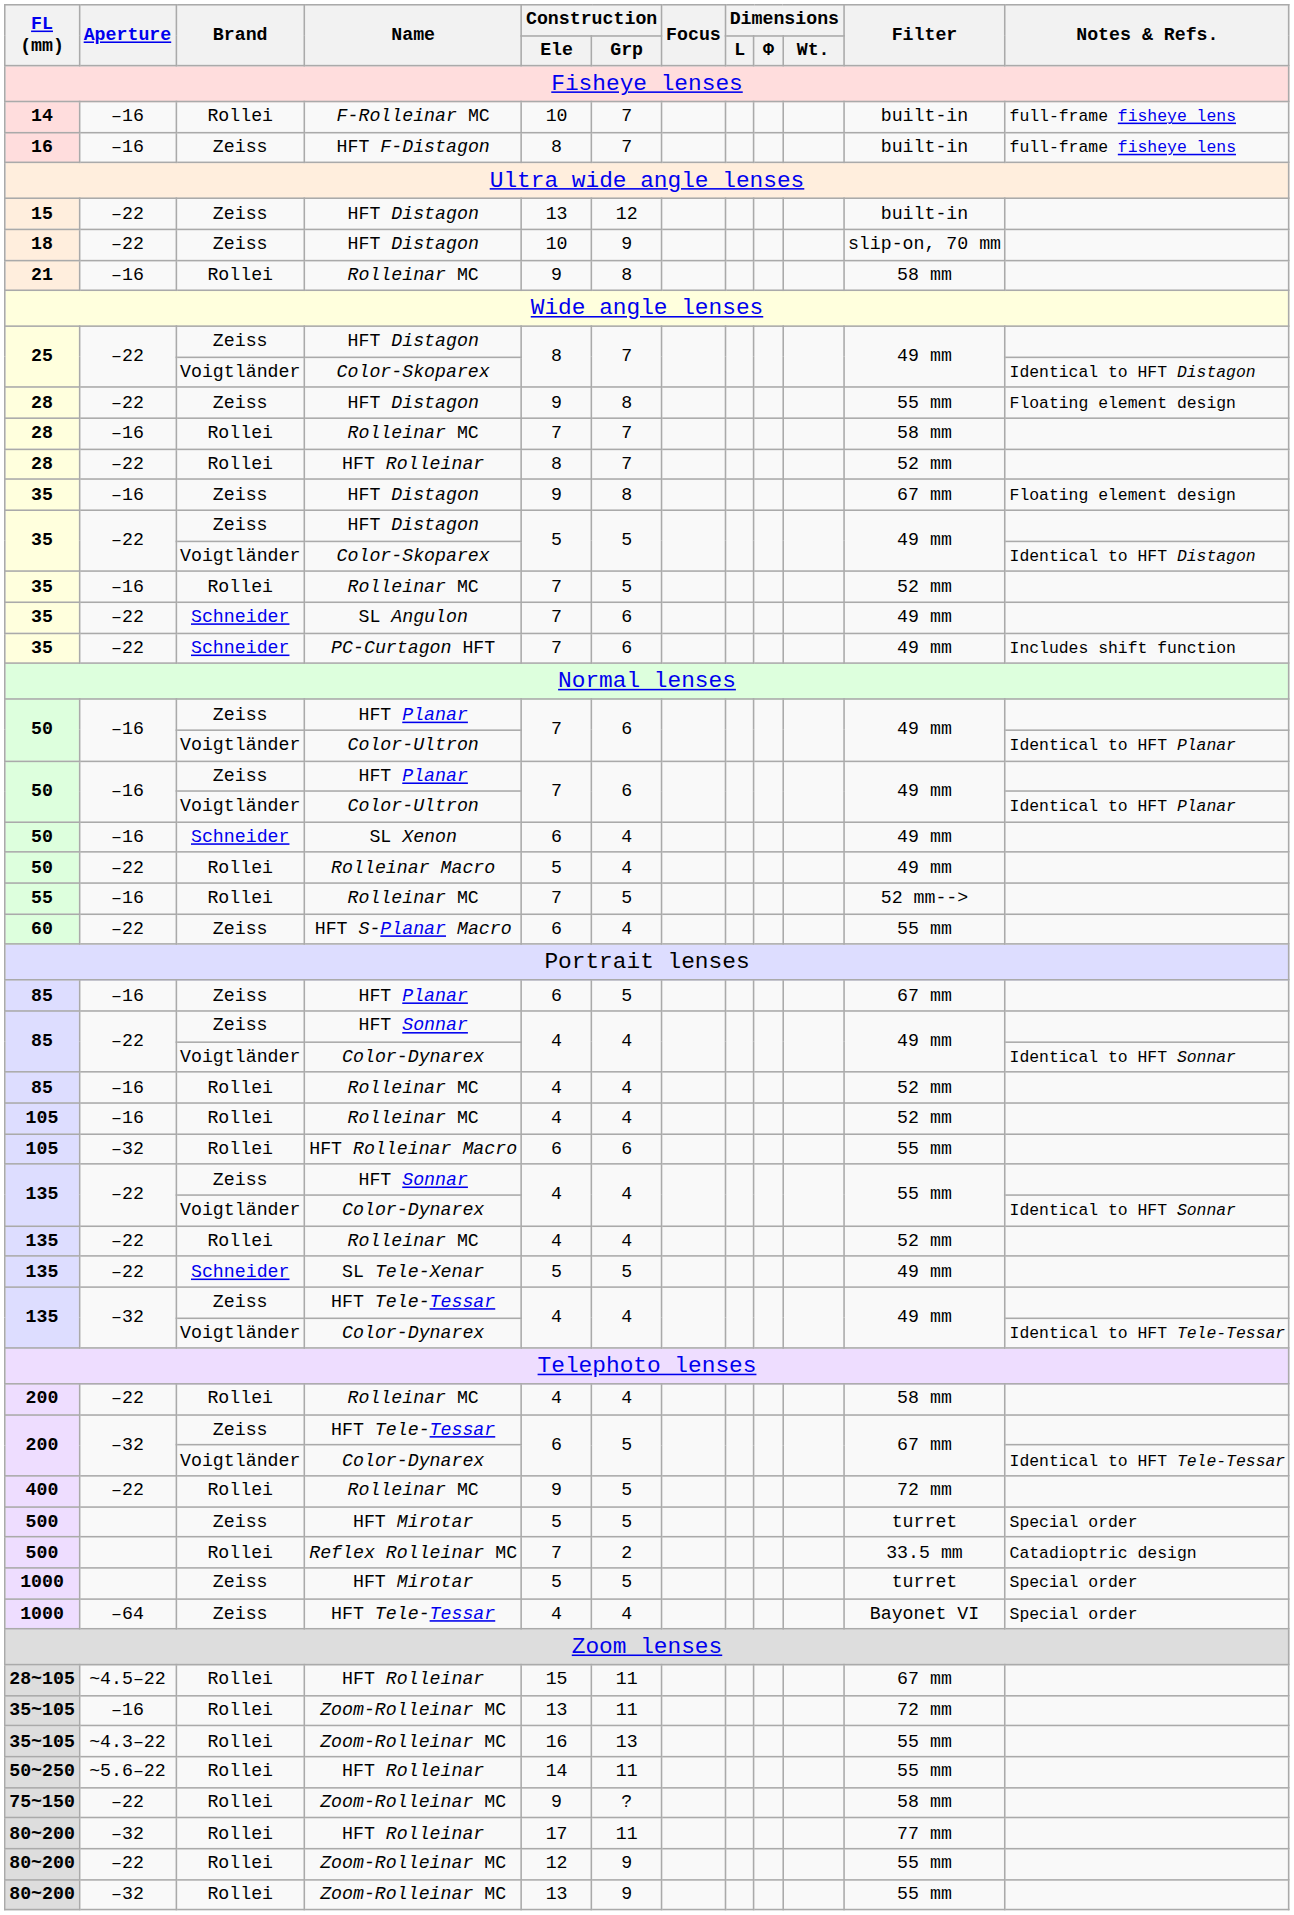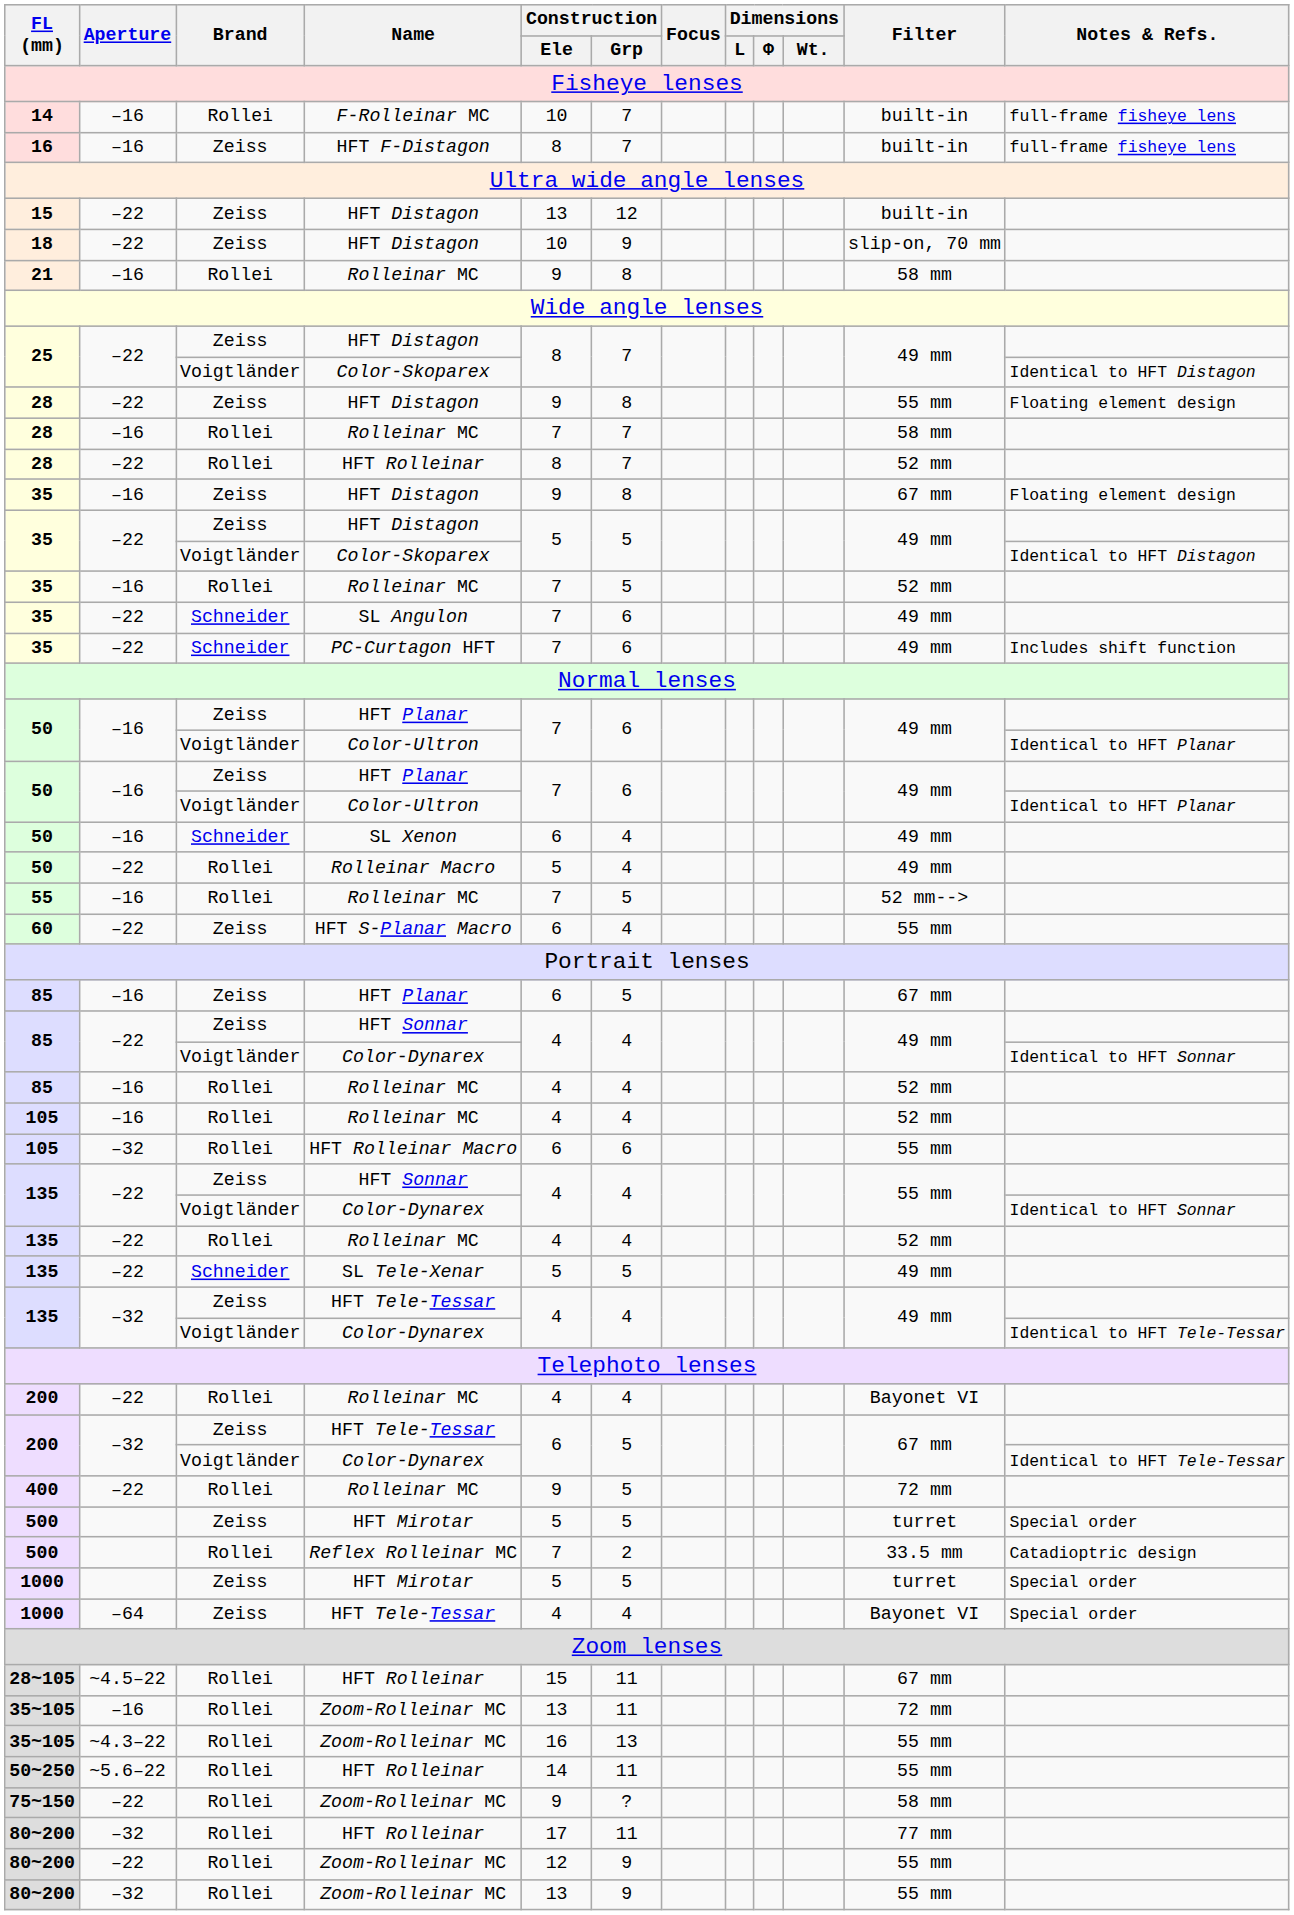200 / Rolleinar MC | Filter: 58 mm -> Bayonet VI
